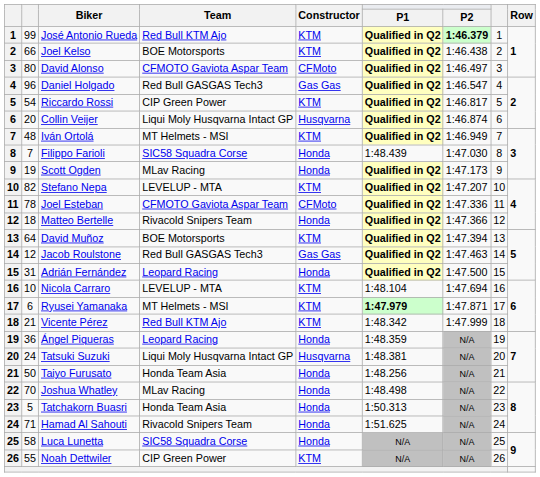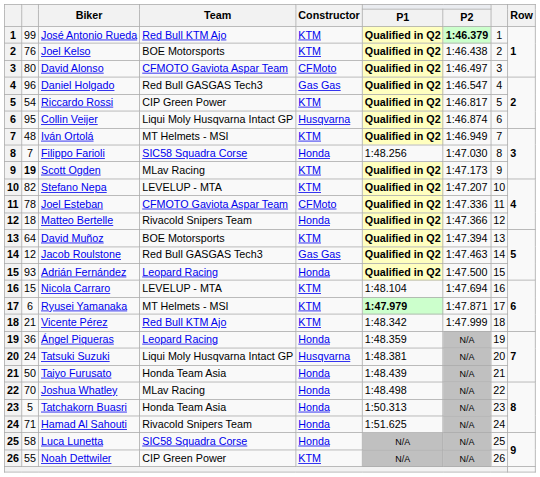Joel Kelso | column 2: 66 -> 76
Collin Veijer | column 2: 20 -> 95
Filippo Farioli | P1: 1:48.439 -> 1:48.256
Scott Ogden | column 2: normal -> bold
Scott Ogden | Constructor: Honda -> KTM
Adrián Fernández | column 2: 31 -> 93
Nicola Carraro | column 2: 10 -> 15
Taiyo Furusato | P1: 1:48.256 -> 1:48.439
